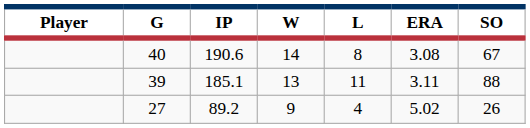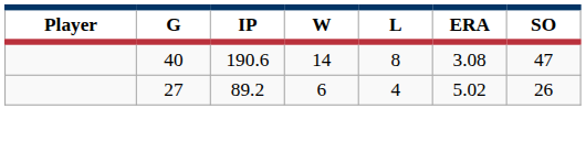40 | SO: 67 -> 47
- row: 39 | 185.1 | 13 | 11 | 3.11 | 88
27 | W: 9 -> 6
